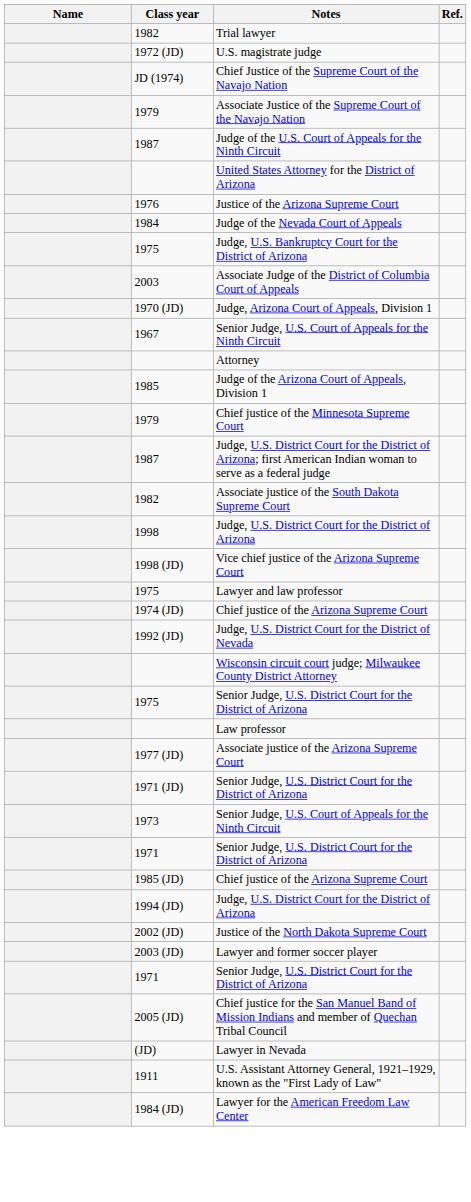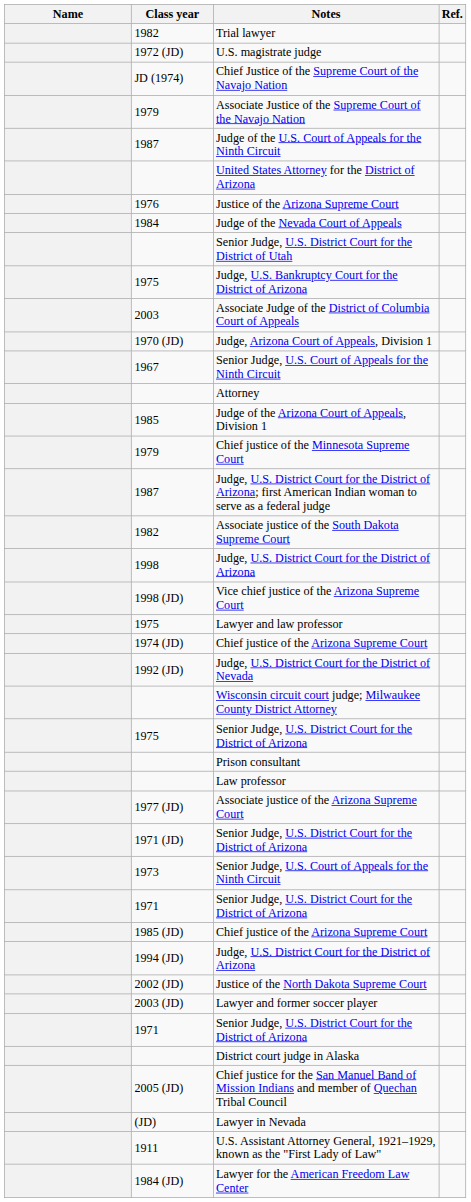+ row: Senior Judge, U.S. District Court for the District of Utah
+ row: Prison consultant
+ row: District court judge in Alaska
